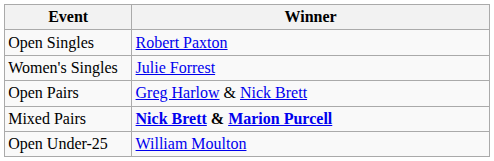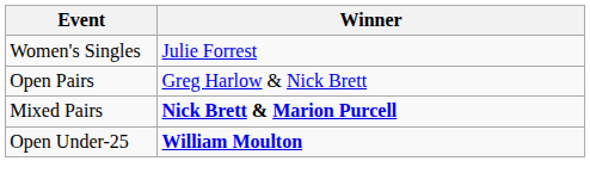- row: Open Singles | Robert Paxton
Open Under-25 | Winner: normal -> bold
